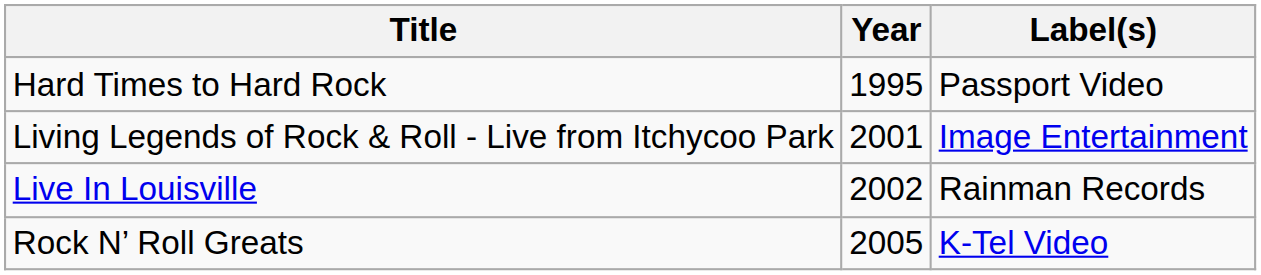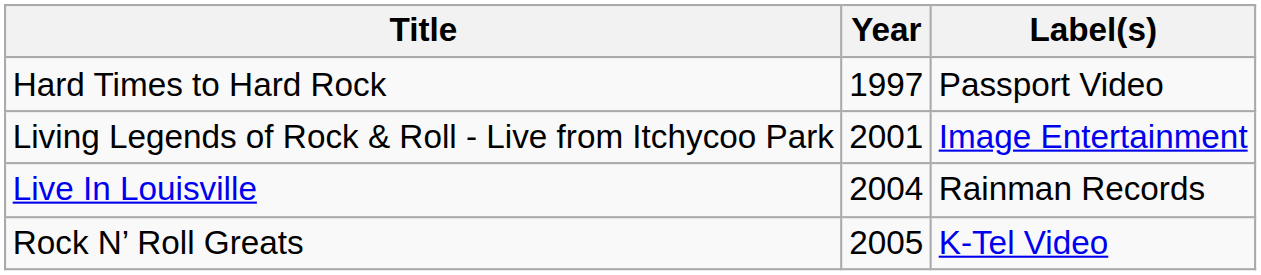Hard Times to Hard Rock | Year: 1995 -> 1997
Live In Louisville | Year: 2002 -> 2004
